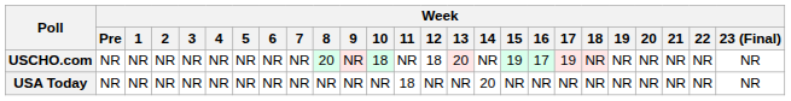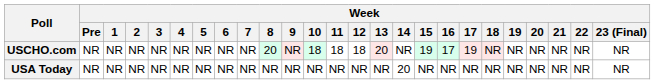USCHO.com | Week / 11: NR -> 18
USA Today | Week / 11: 18 -> NR
